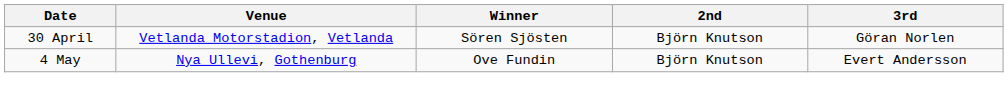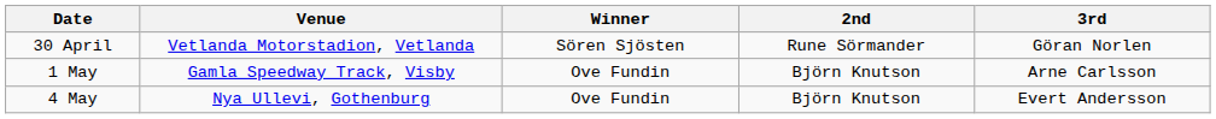30 April | 2nd: Björn Knutson -> Rune Sörmander
+ row: 1 May | Gamla Speedway Track, Visby | Ove Fundin | Björn Knutson | Arne Carlsson
